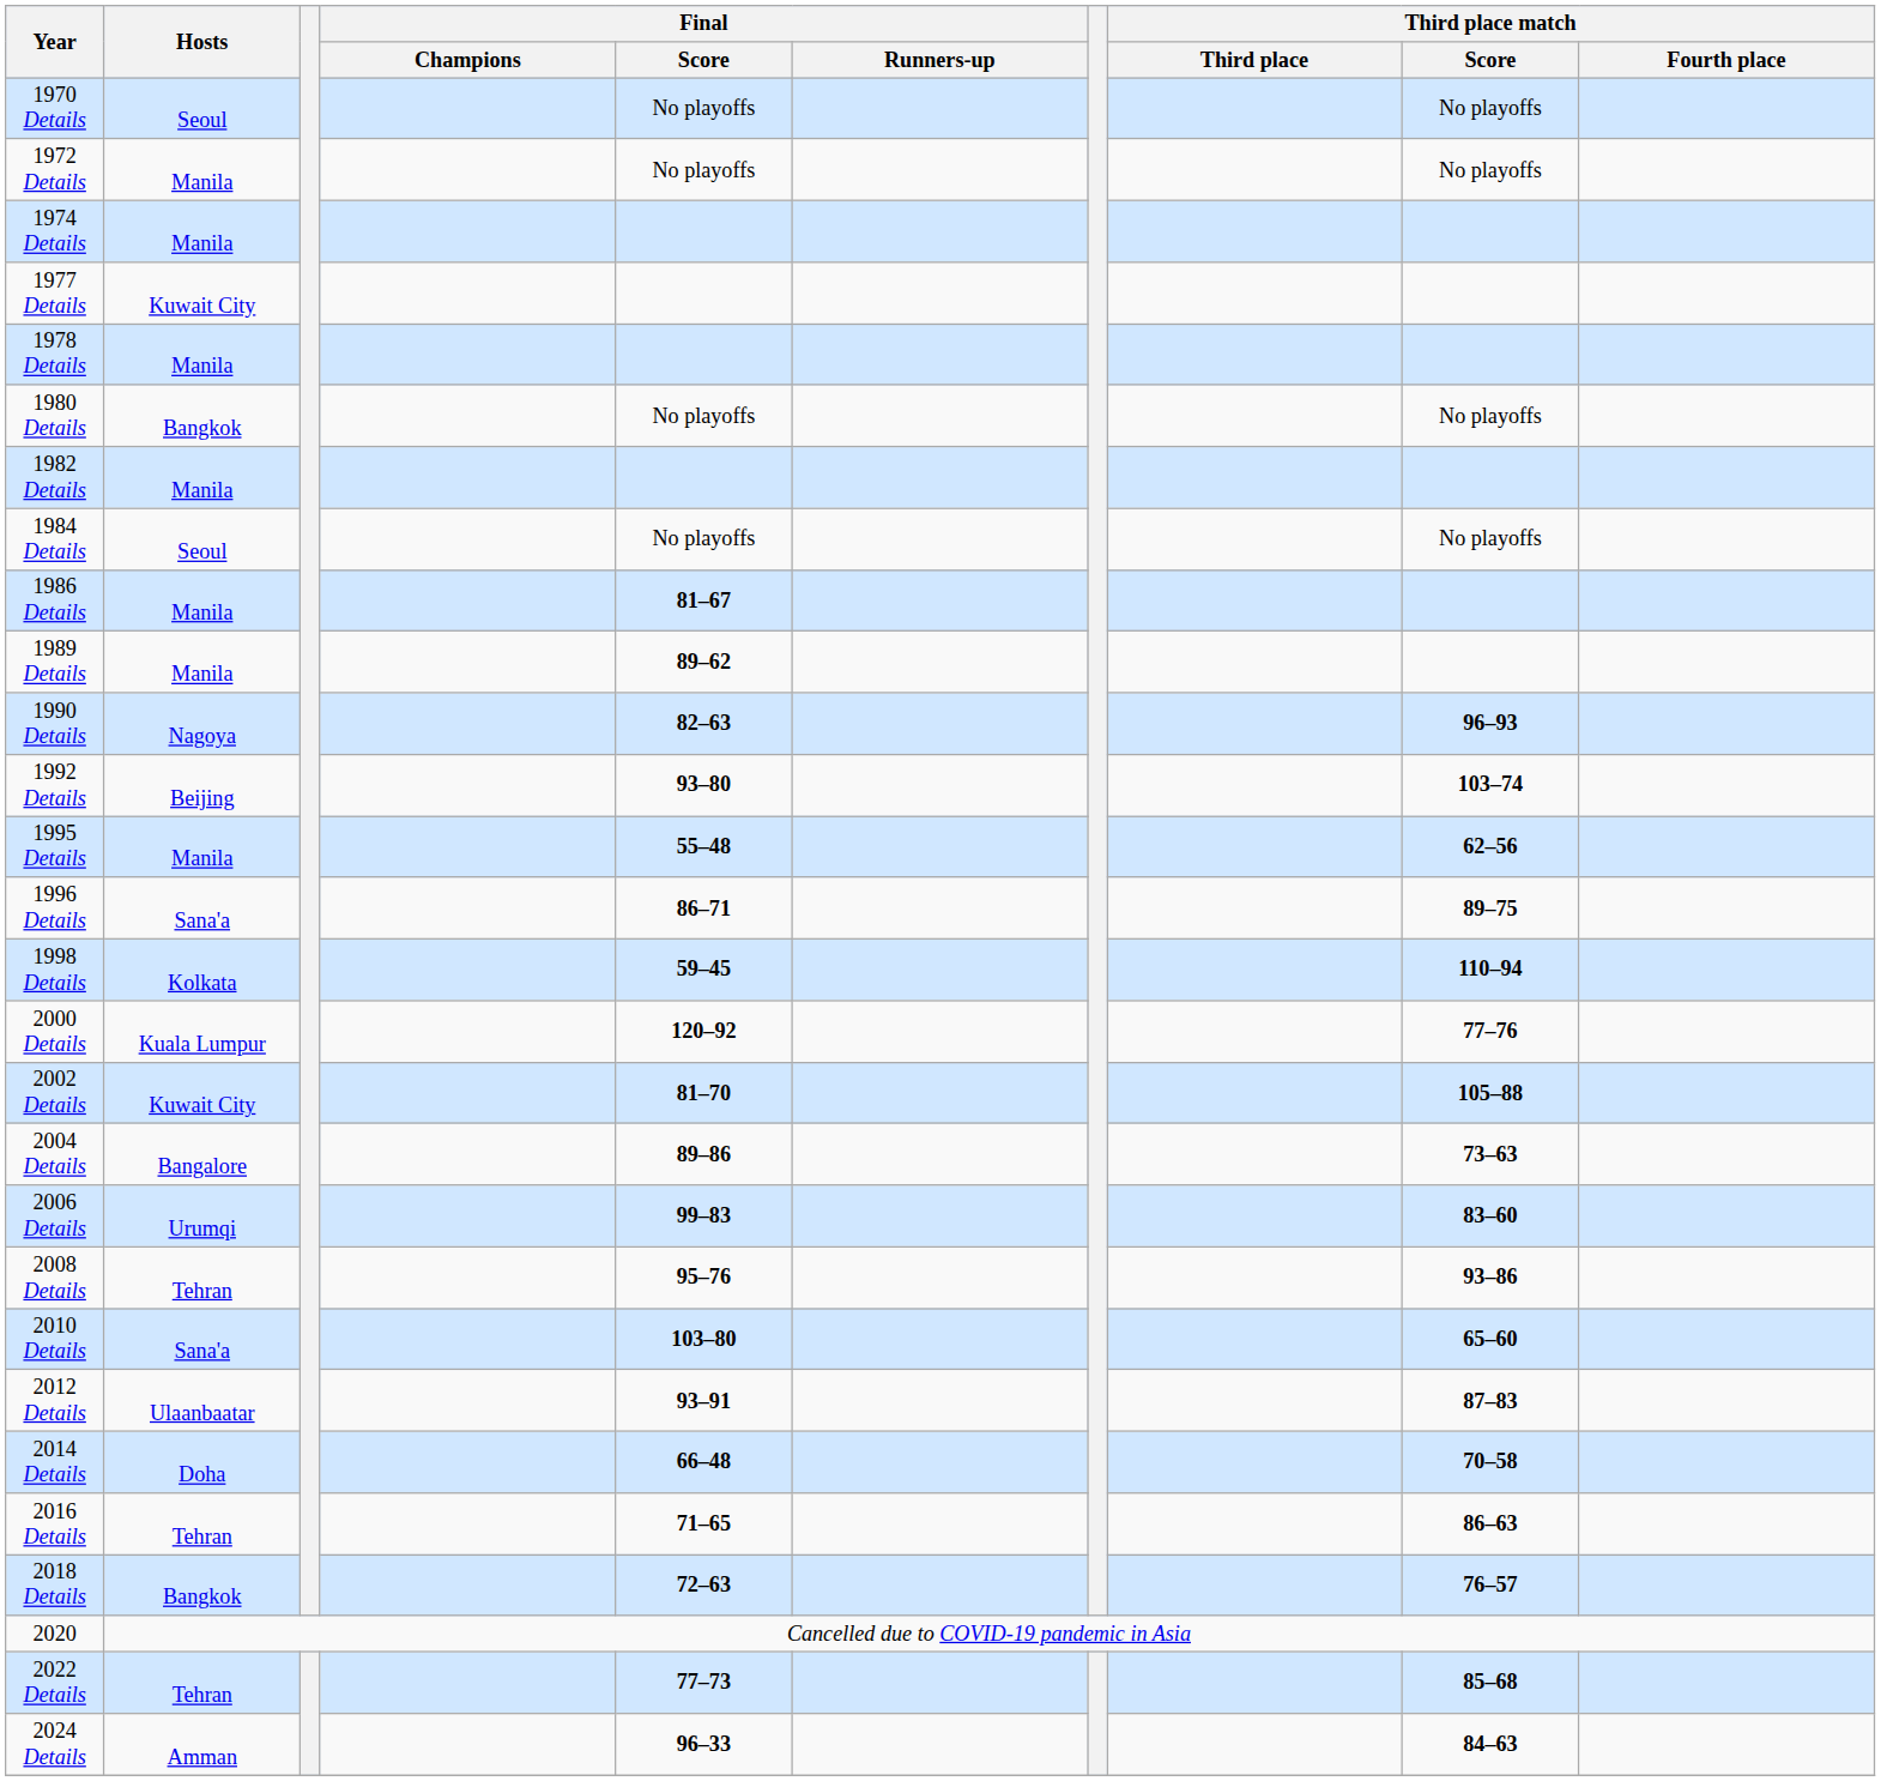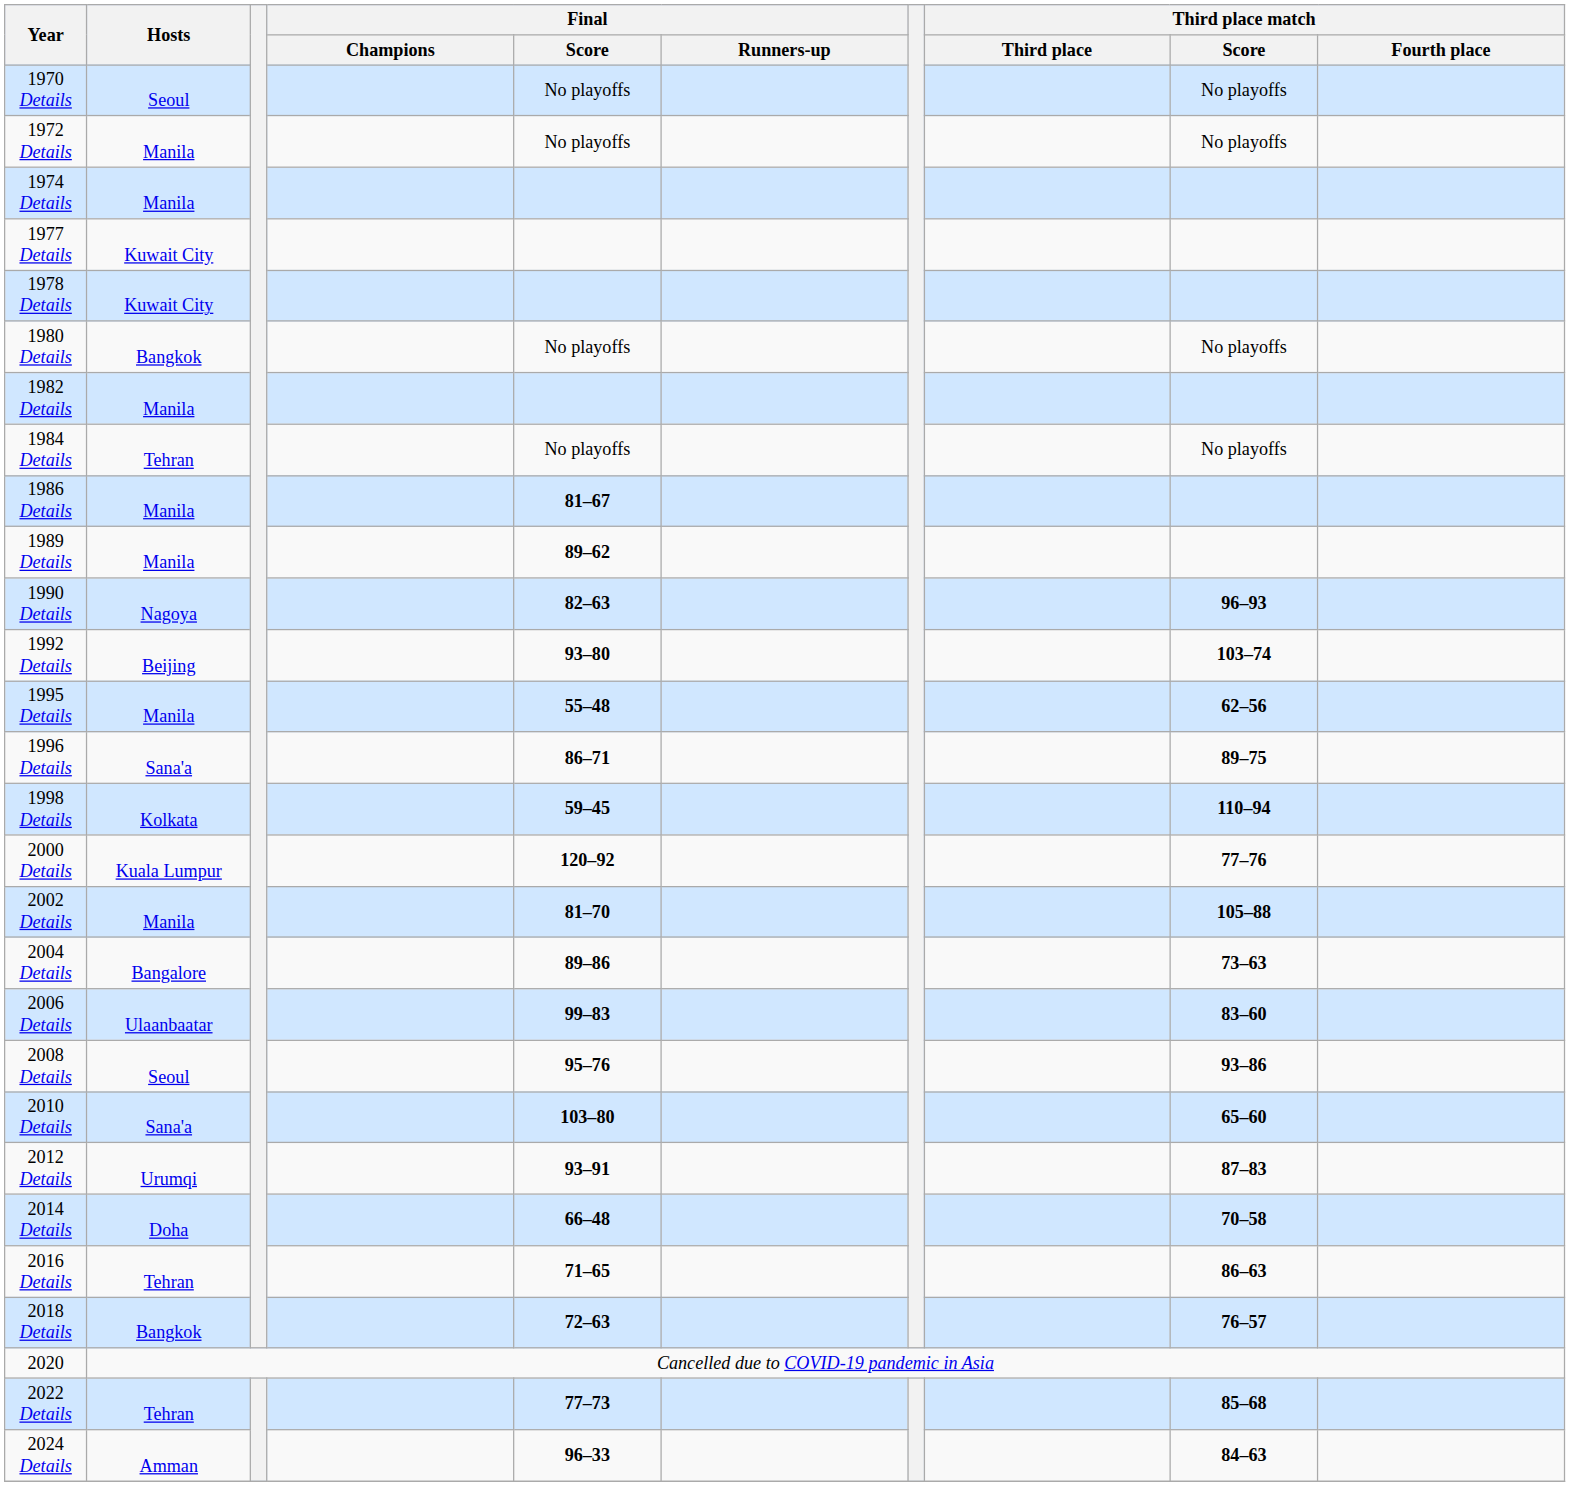1978 Details | Hosts: Manila -> Kuwait City
1984 Details | Hosts: Seoul -> Tehran
2002 Details | Hosts: Kuwait City -> Manila
2006 Details | Hosts: Urumqi -> Ulaanbaatar
2008 Details | Hosts: Tehran -> Seoul
2012 Details | Hosts: Ulaanbaatar -> Urumqi
